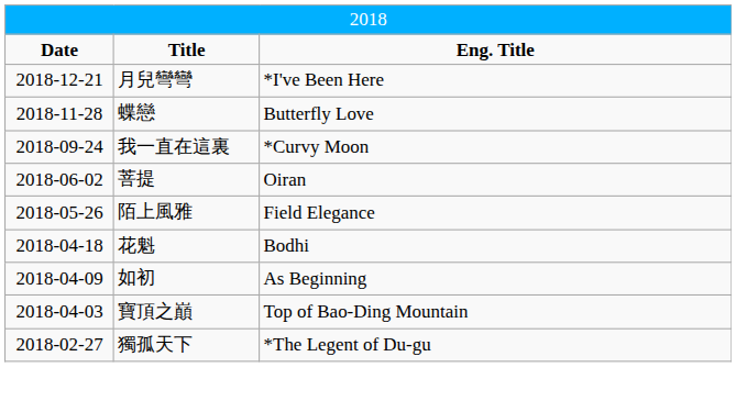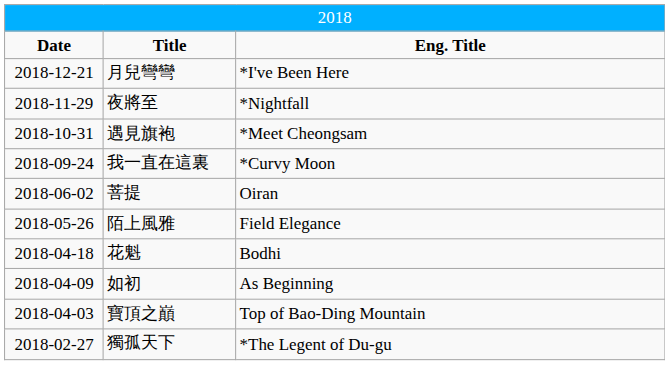+ row: 2018-11-29 | 夜將至 | *Nightfall
- row: 2018-11-28 | 蝶戀 | Butterfly Love
+ row: 2018-10-31 | 遇見旗袍 | *Meet Cheongsam
